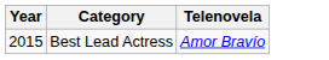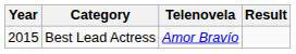+ column: Result
